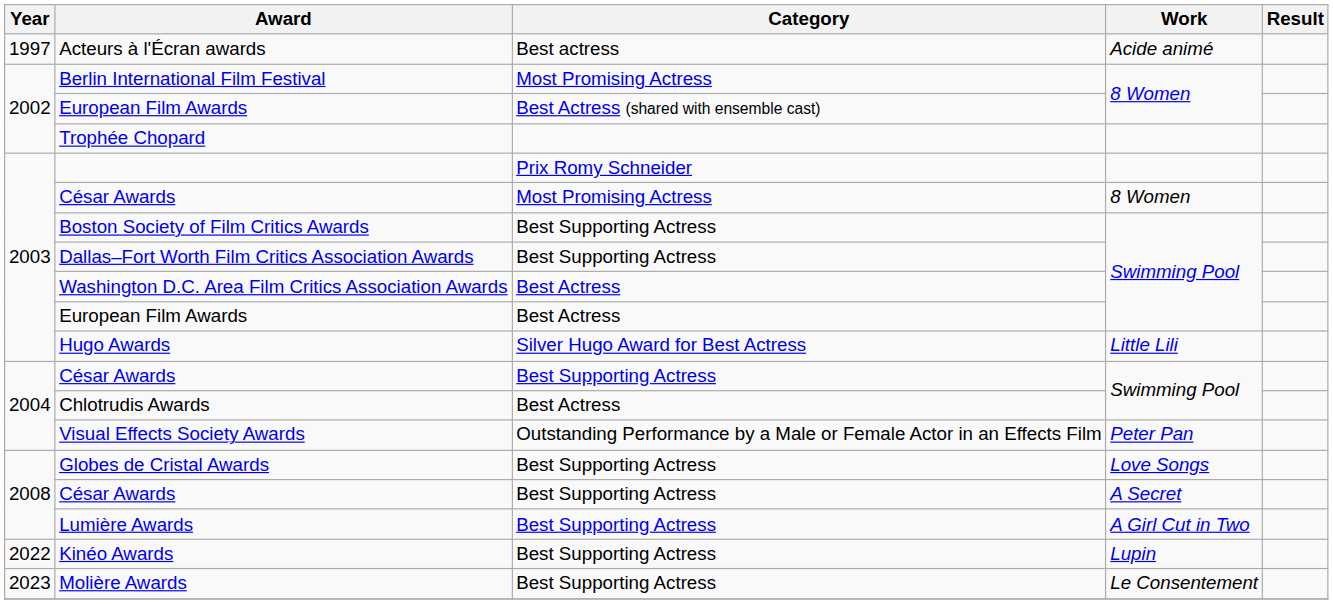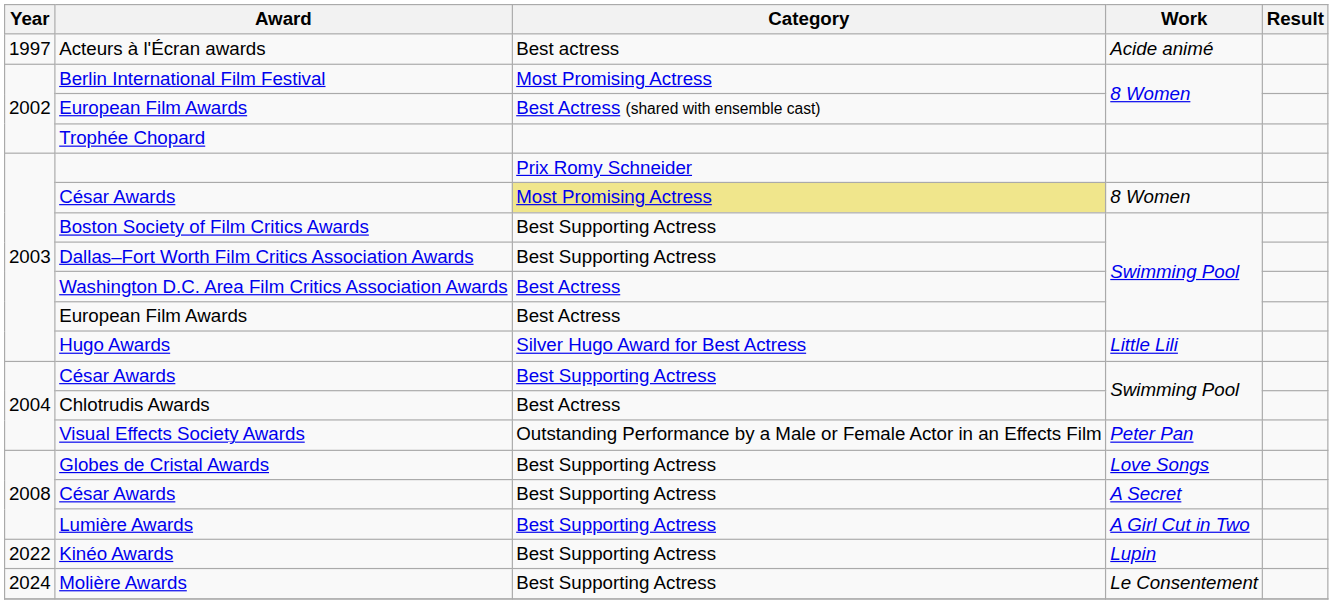César Awards / 8 Women | Category: no background -> khaki background
Molière Awards | Year: 2023 -> 2024
